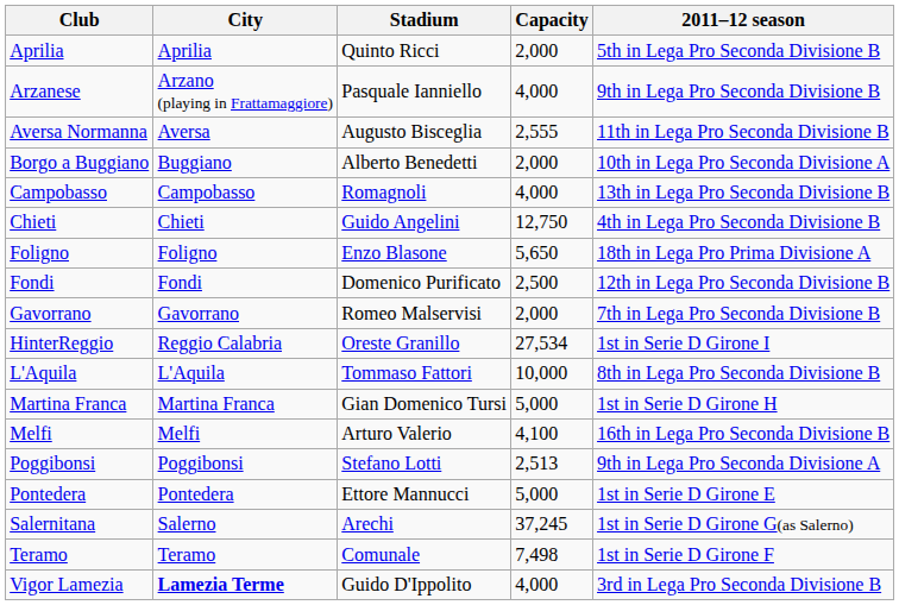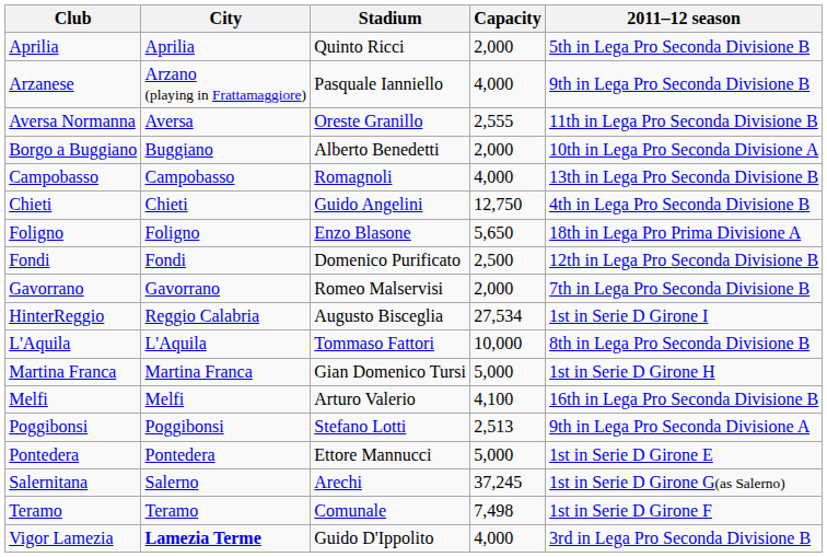Aversa Normanna | Stadium: Augusto Bisceglia -> Oreste Granillo
HinterReggio | Stadium: Oreste Granillo -> Augusto Bisceglia
